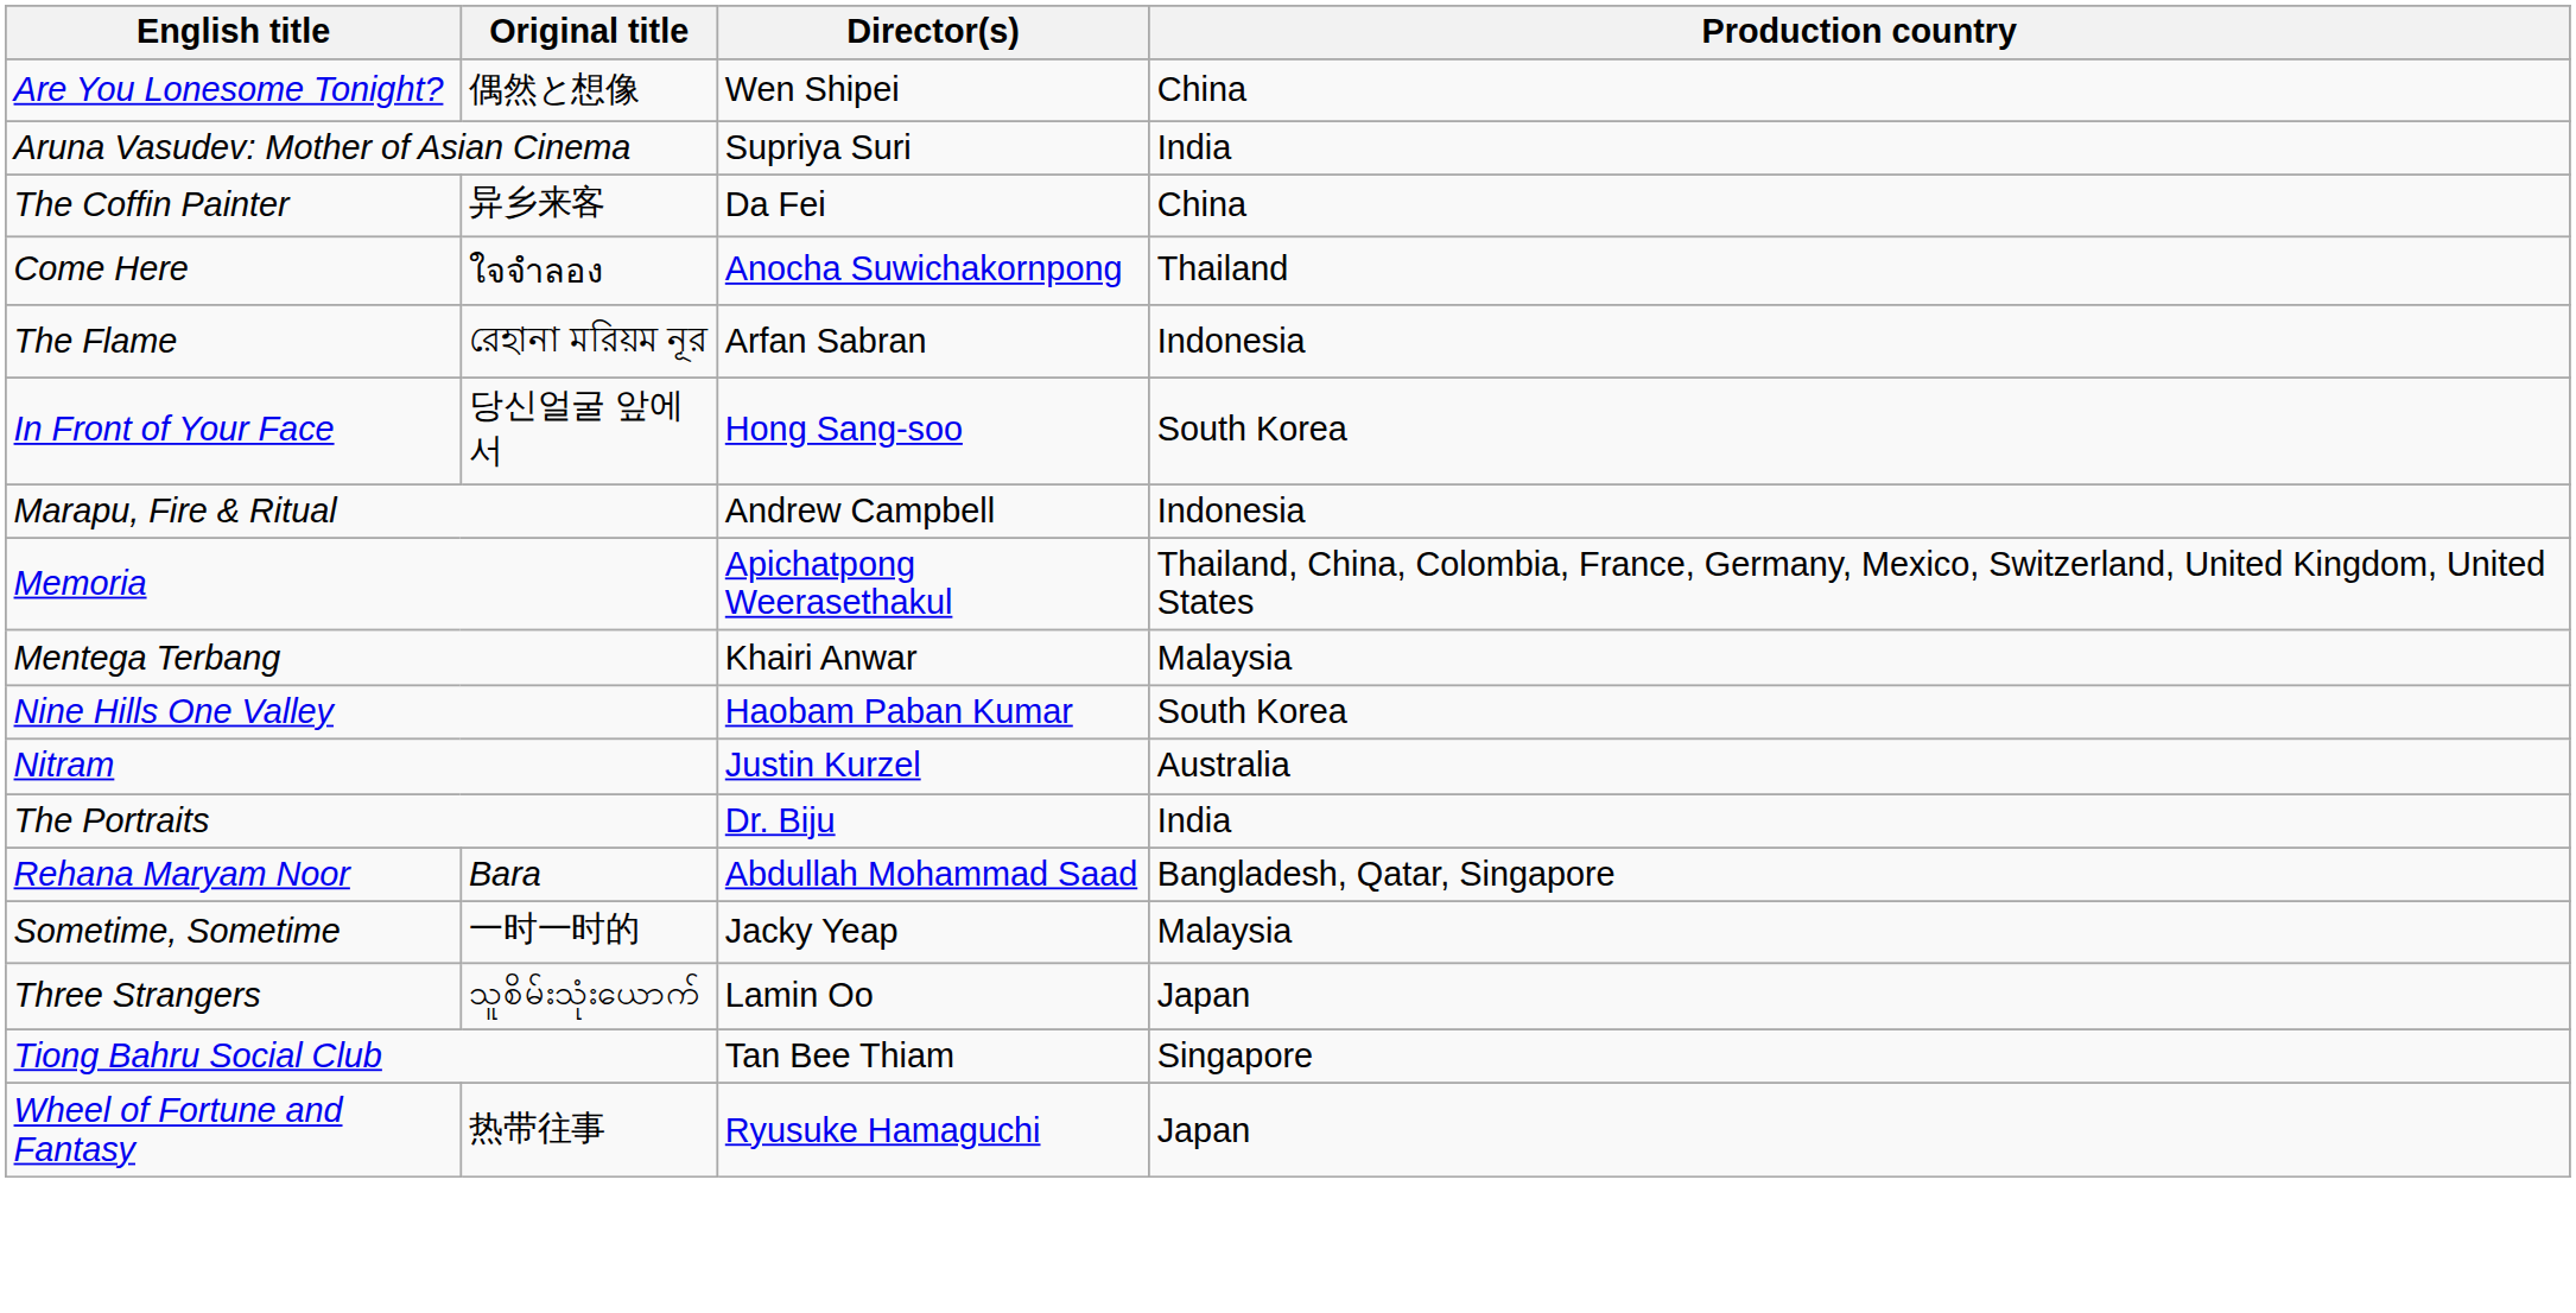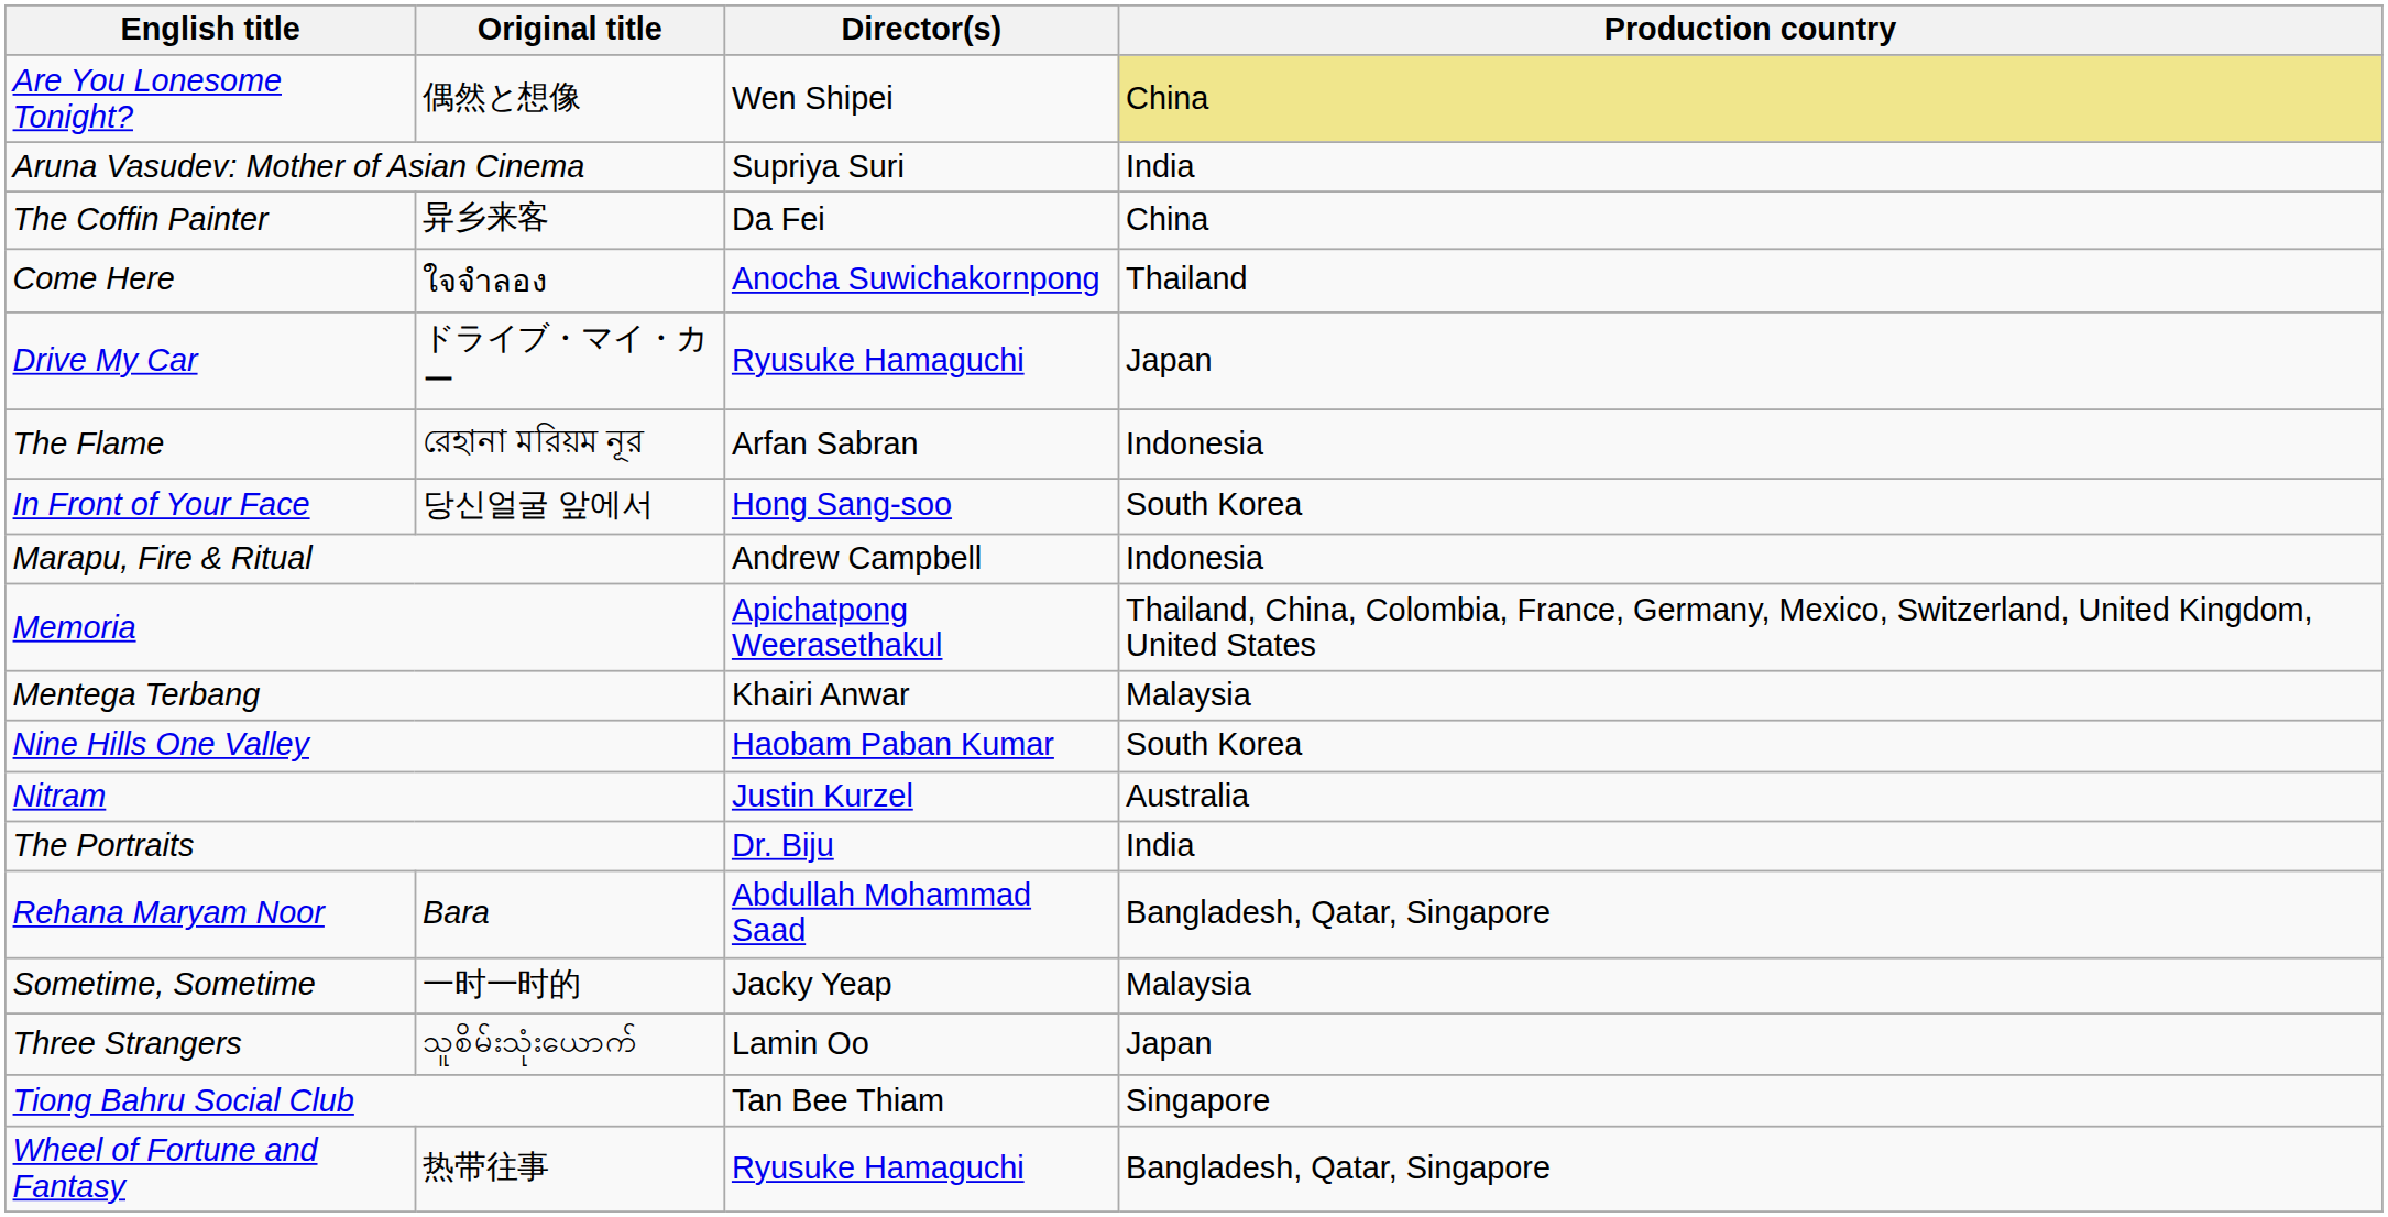Are You Lonesome Tonight? | Production country: no background -> khaki background
+ row: Drive My Car | ドライブ・マイ・カー | Ryusuke Hamaguchi | Japan
Wheel of Fortune and Fantasy | Production country: Japan -> Bangladesh, Qatar, Singapore
